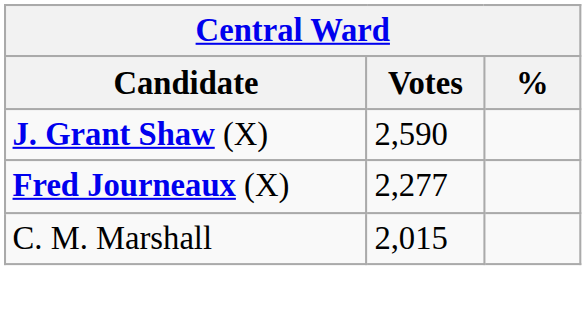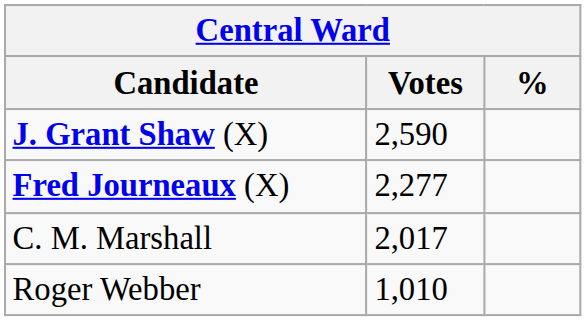C. M. Marshall | Votes: 2,015 -> 2,017
+ row: Roger Webber | 1,010
